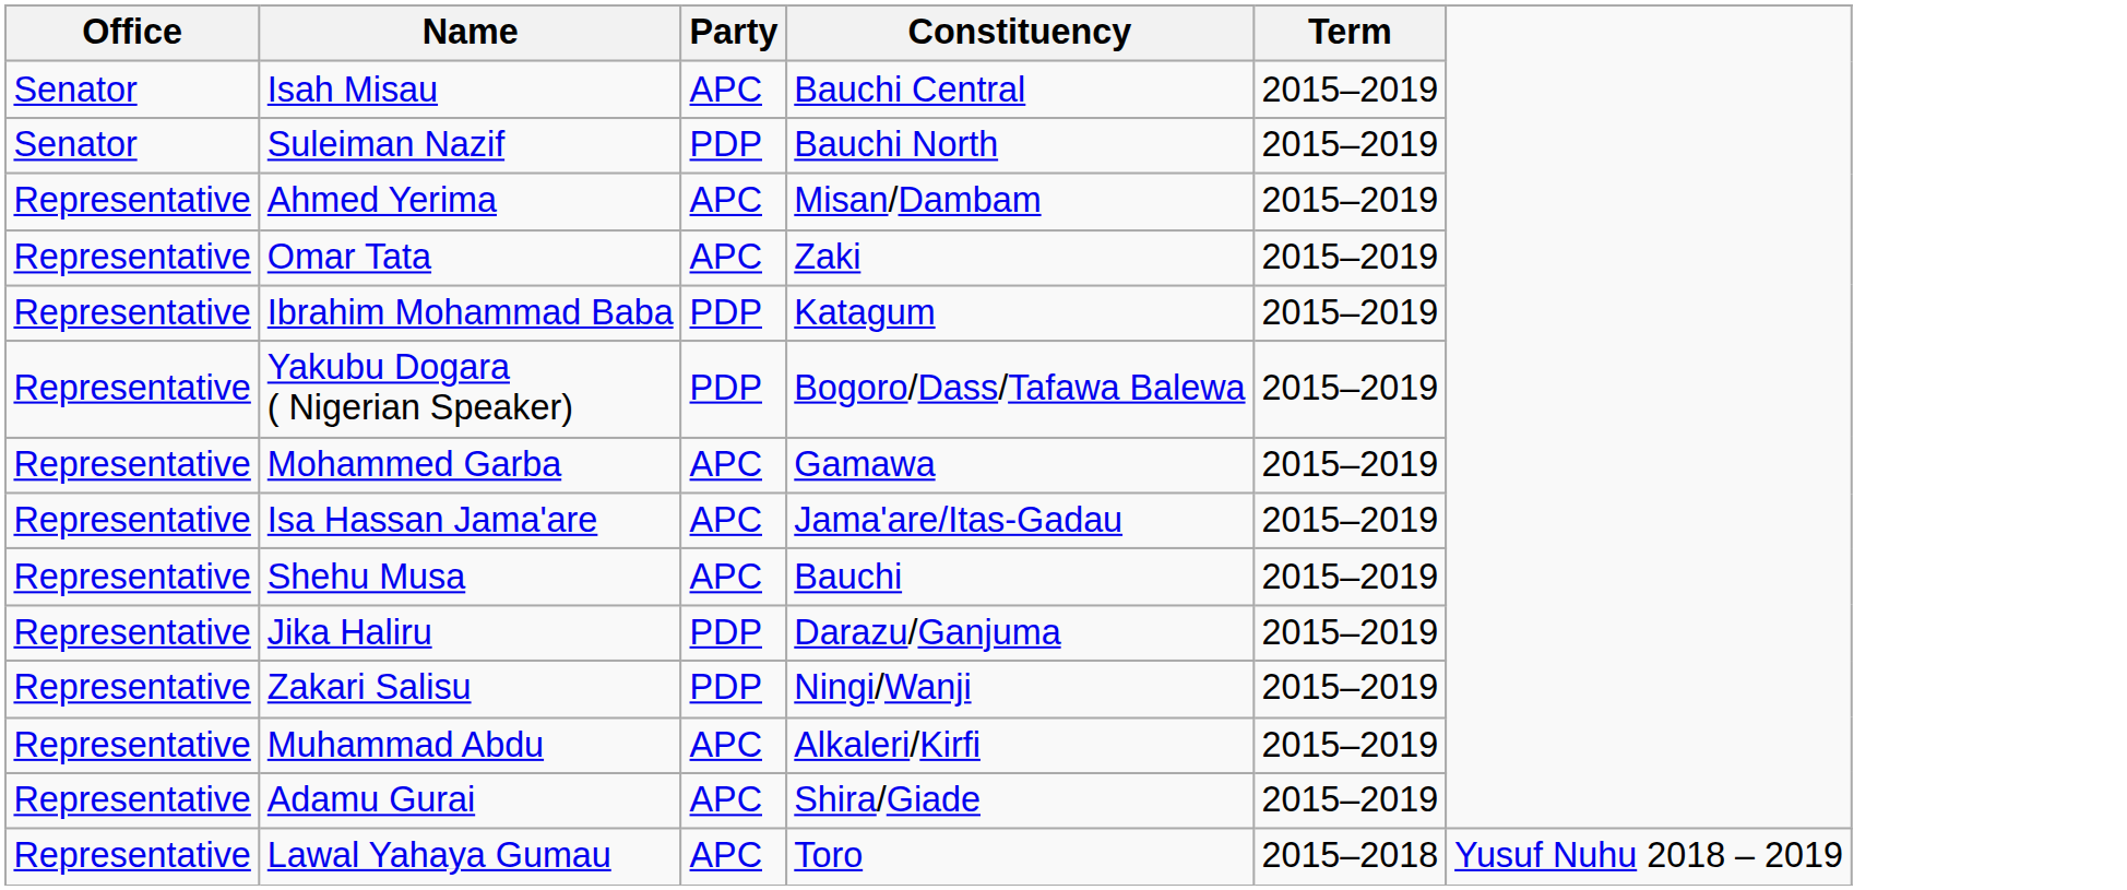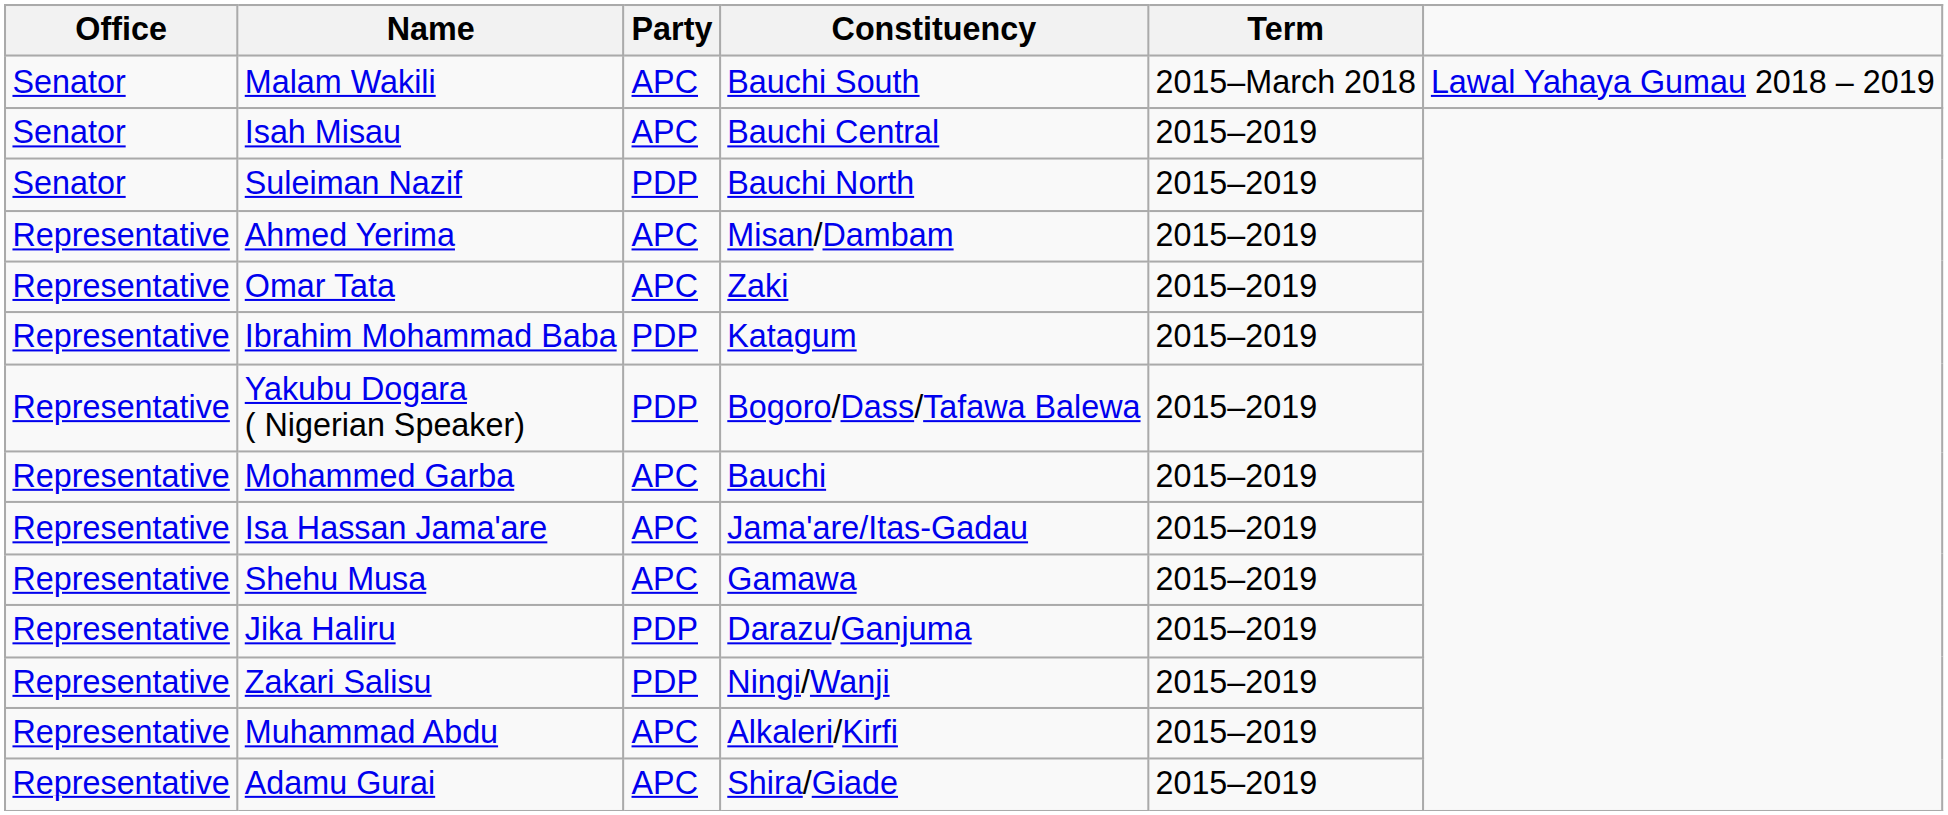+ row: Senator | Malam Wakili | APC | Bauchi South | 2015–March 2018 | Lawal Yahaya Gumau 2018 – 2019
Mohammed Garba | Constituency: Gamawa -> Bauchi
Shehu Musa | Constituency: Bauchi -> Gamawa
- row: Representative | Lawal Yahaya Gumau | APC | Toro | 2015–2018 | Yusuf Nuhu 2018 – 2019
